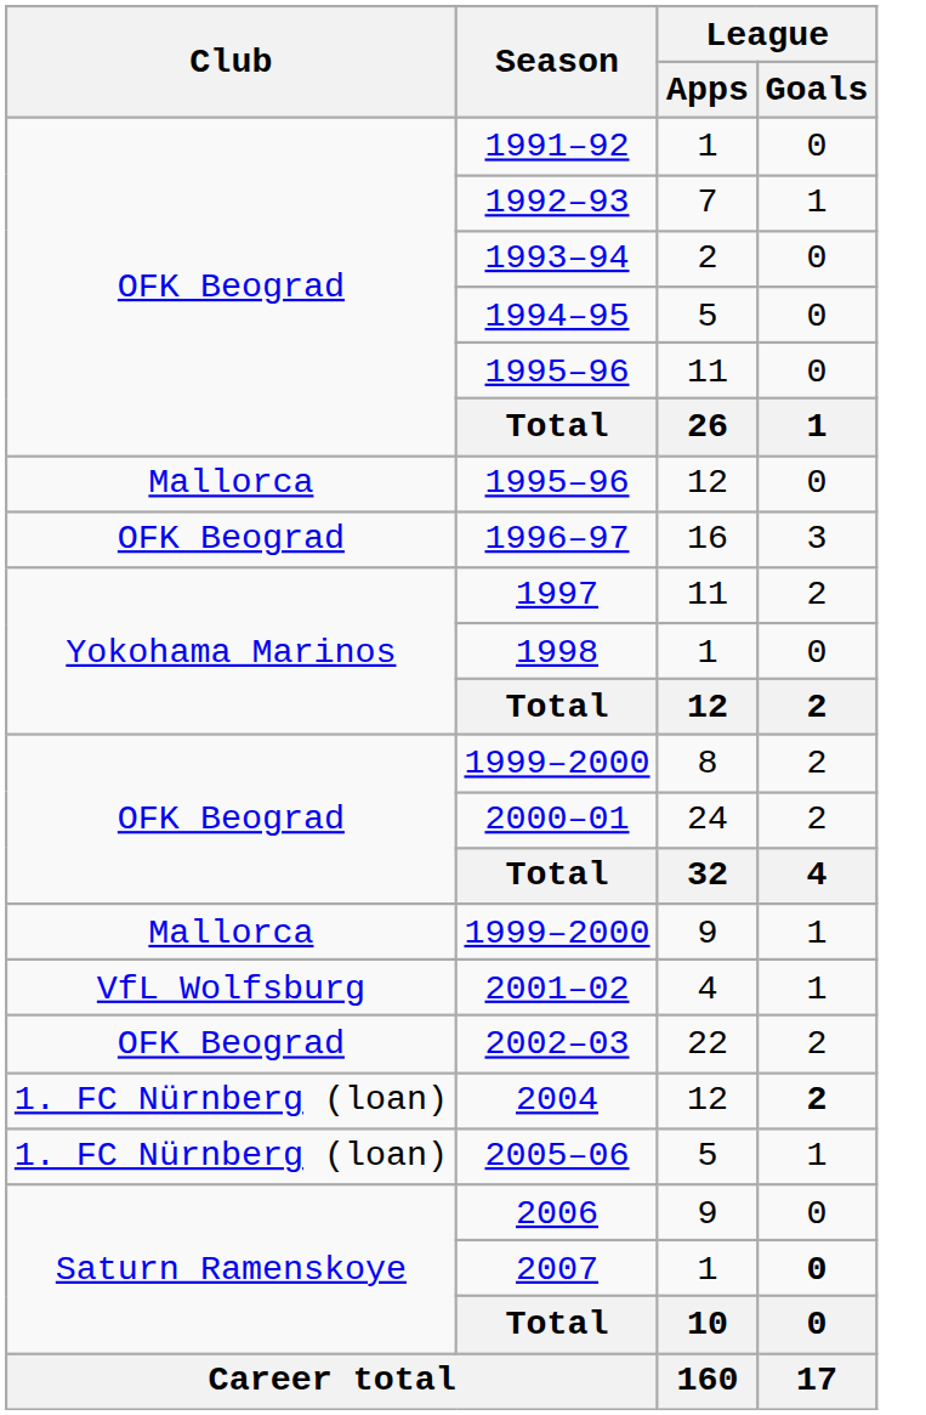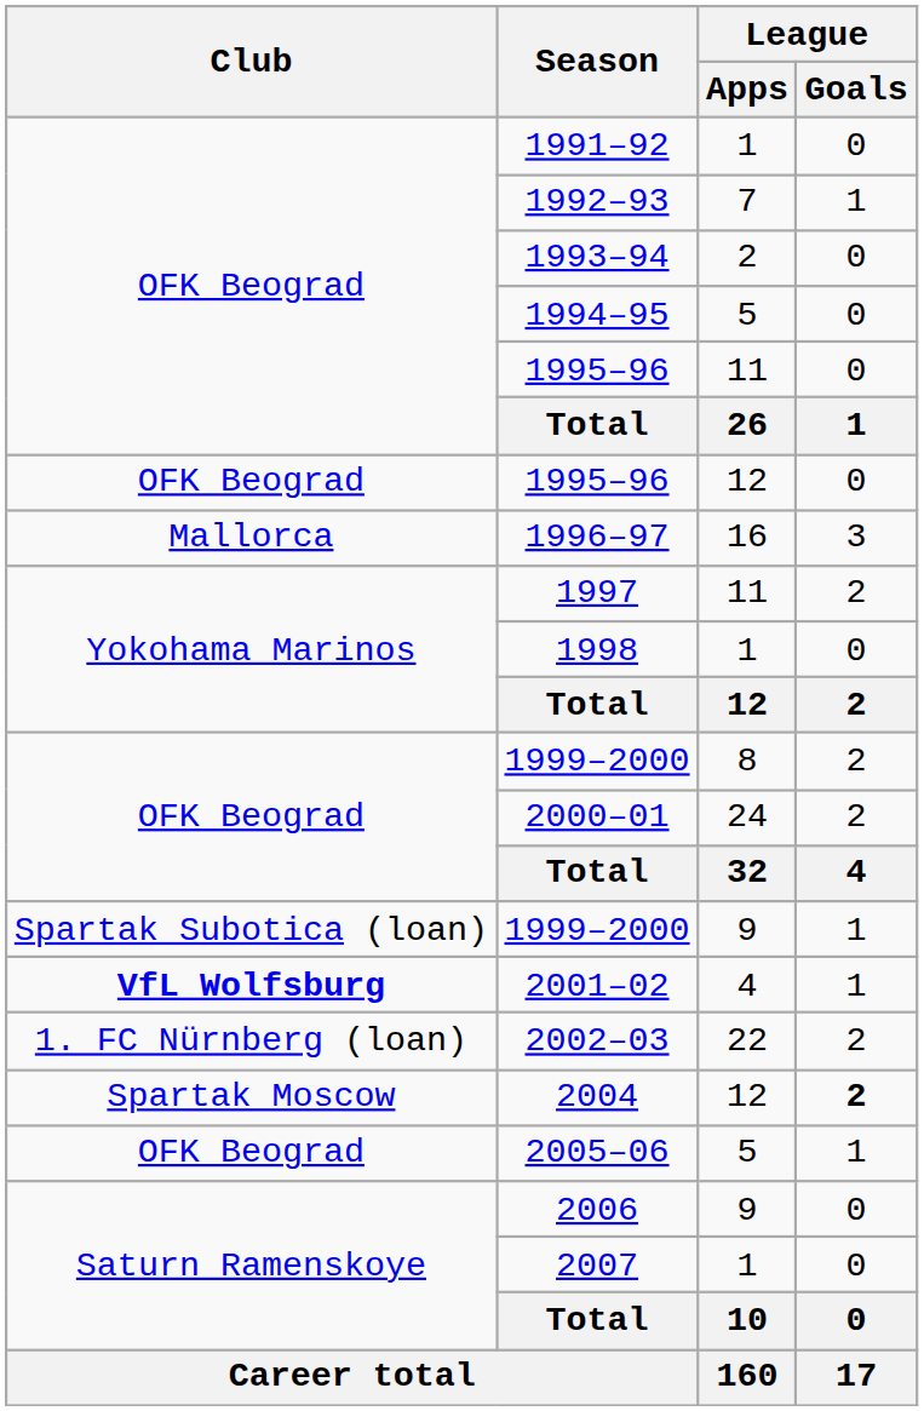1995–96 / 12 | Club: Mallorca -> OFK Beograd
1996–97 | Club: OFK Beograd -> Mallorca
1999–2000 / 9 | Club: Mallorca -> Spartak Subotica (loan)
2001–02 | Club: normal -> bold
2002–03 | Club: OFK Beograd -> 1. FC Nürnberg (loan)
2004 | Club: 1. FC Nürnberg (loan) -> Spartak Moscow
2005–06 | Club: 1. FC Nürnberg (loan) -> OFK Beograd
2007 | League / Goals: bold -> normal
